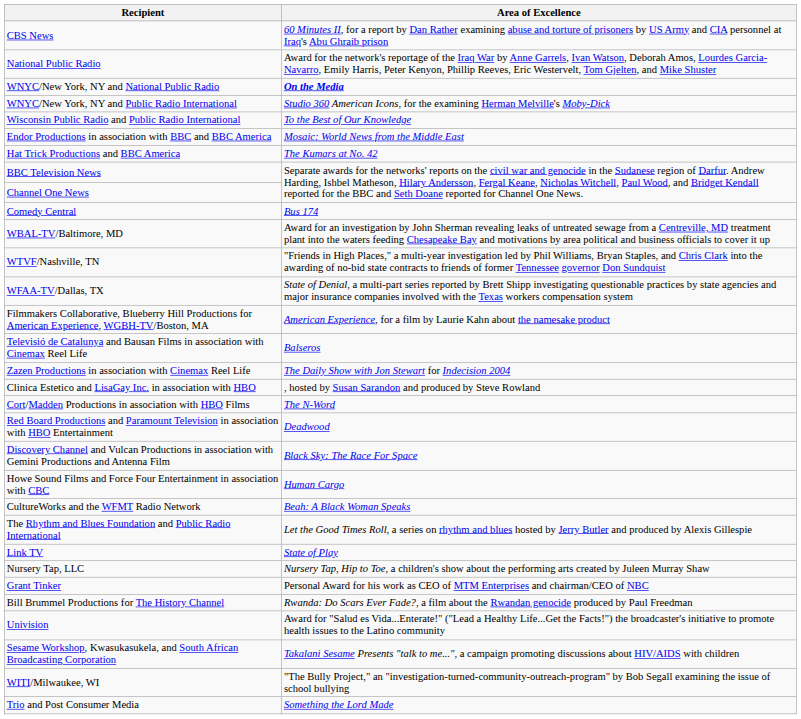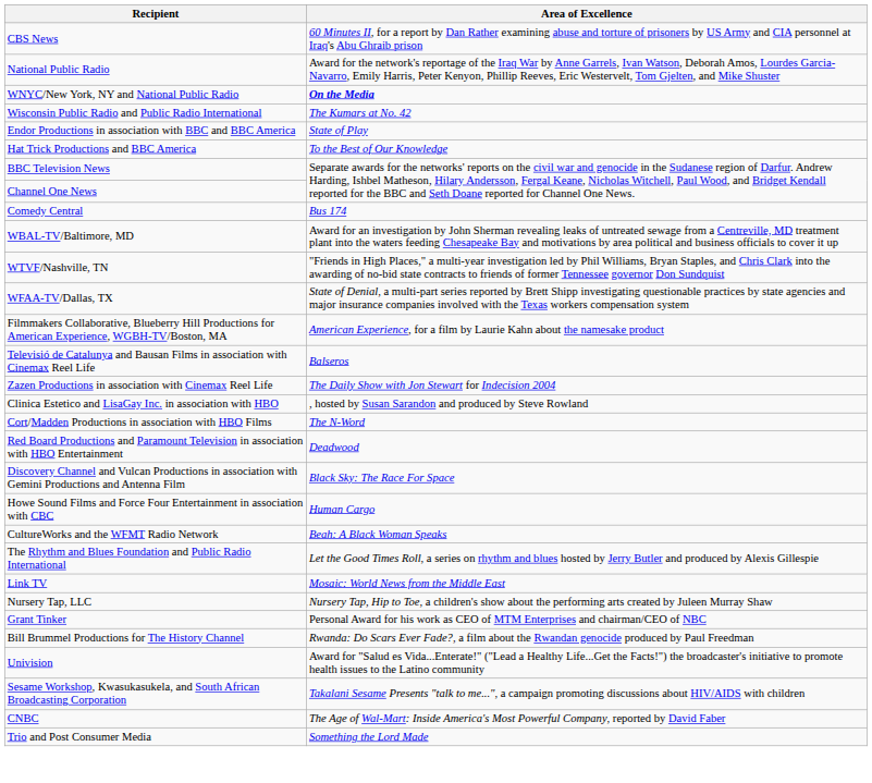- row: WNYC/New York, NY and Public Radio International | Studio 360 American Icons, for the examining Herman Melville's Moby-Dick
Wisconsin Public Radio and Public Radio International | Area of Excellence: To the Best of Our Knowledge -> The Kumars at No. 42
Endor Productions in association with BBC and BBC America | Area of Excellence: Mosaic: World News from the Middle East -> State of Play
Hat Trick Productions and BBC America | Area of Excellence: The Kumars at No. 42 -> To the Best of Our Knowledge
Link TV | Area of Excellence: State of Play -> Mosaic: World News from the Middle East
+ row: CNBC | The Age of Wal-Mart: Inside America's Most Powerful Company, reported by David Faber
- row: WITI/Milwaukee, WI | "The Bully Project," an "investigation-turned-community-outreach-program" by Bob Segall examining the issue of school bullying
